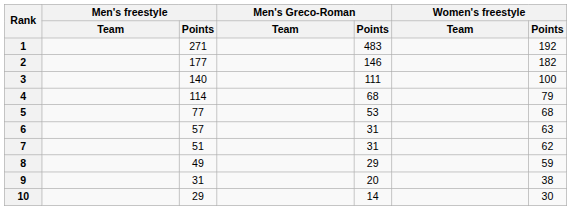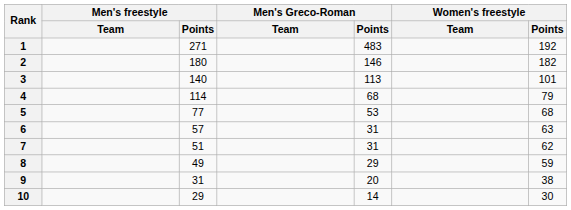2 | Men's freestyle / Points: 177 -> 180
3 | Men's Greco-Roman / Points: 111 -> 113
3 | Women's freestyle / Points: 100 -> 101
